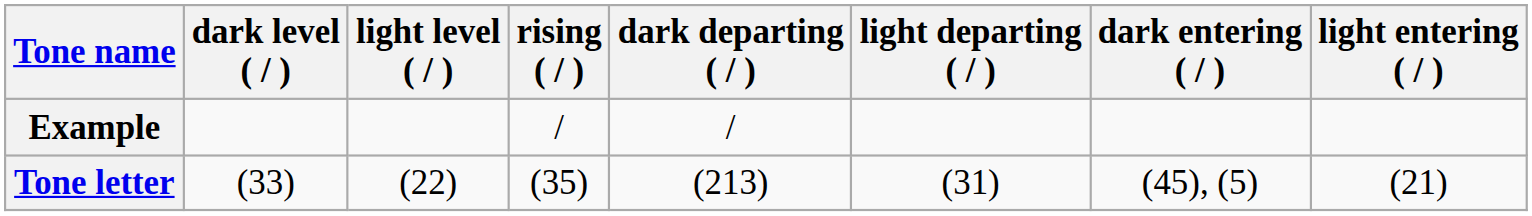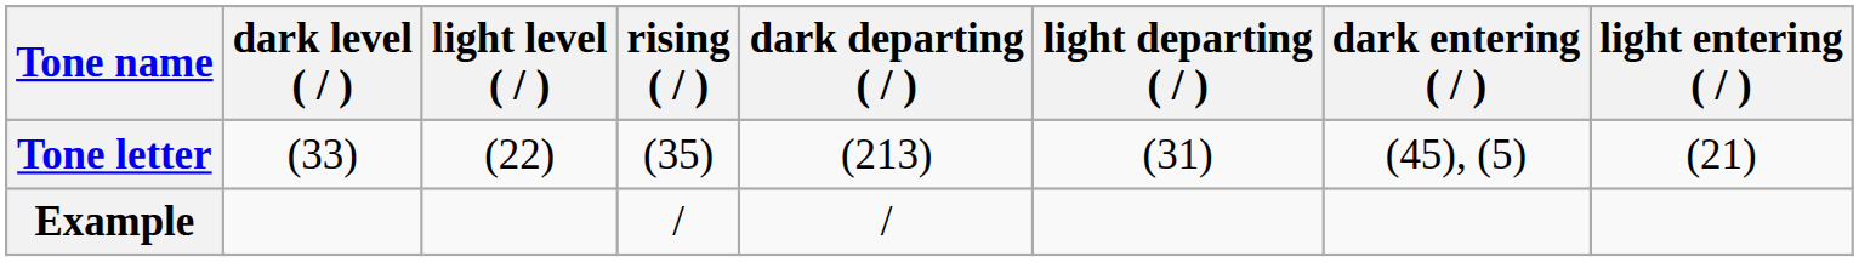rows swapped: Example <-> Tone letter
